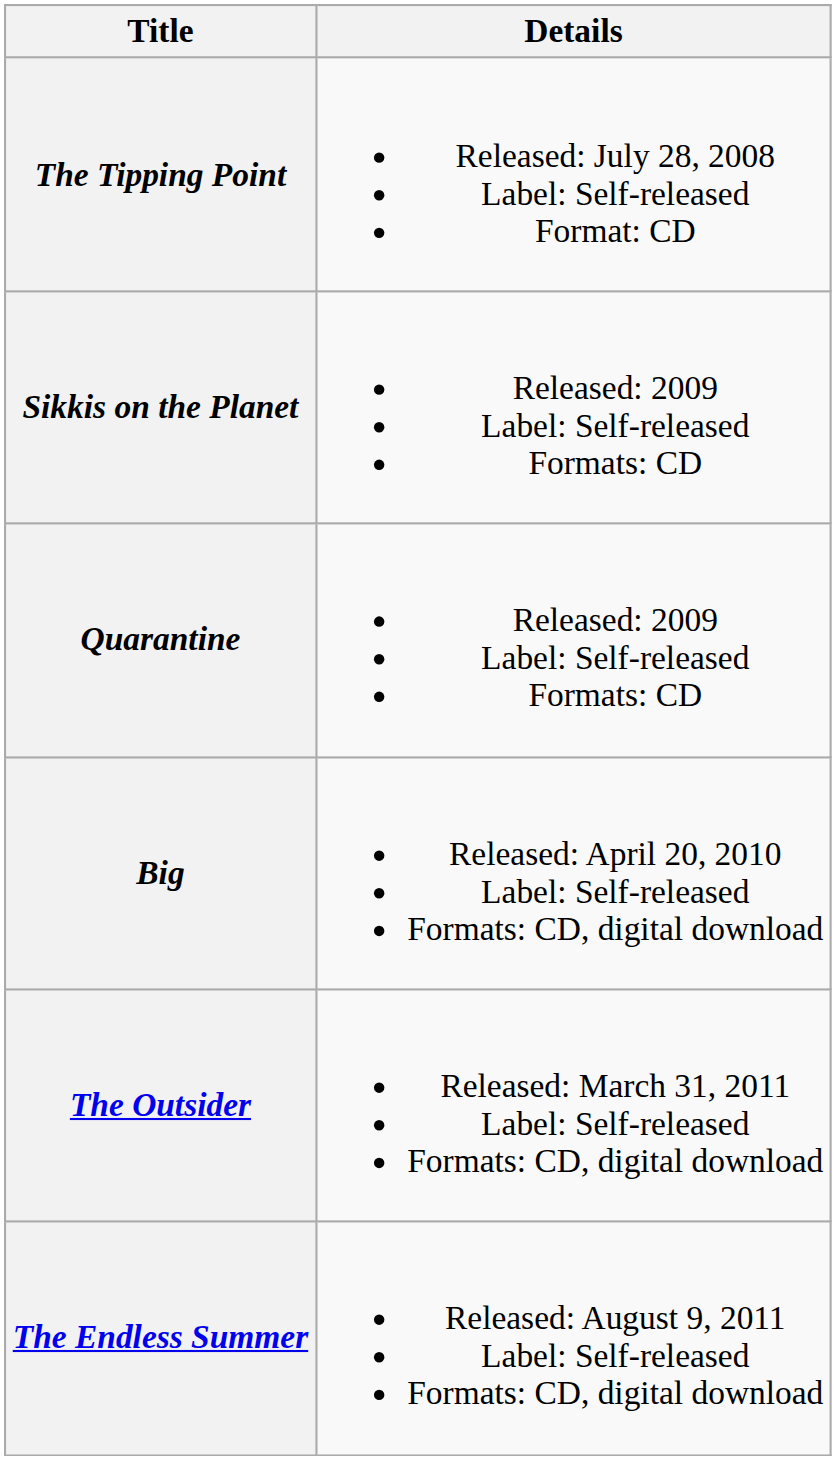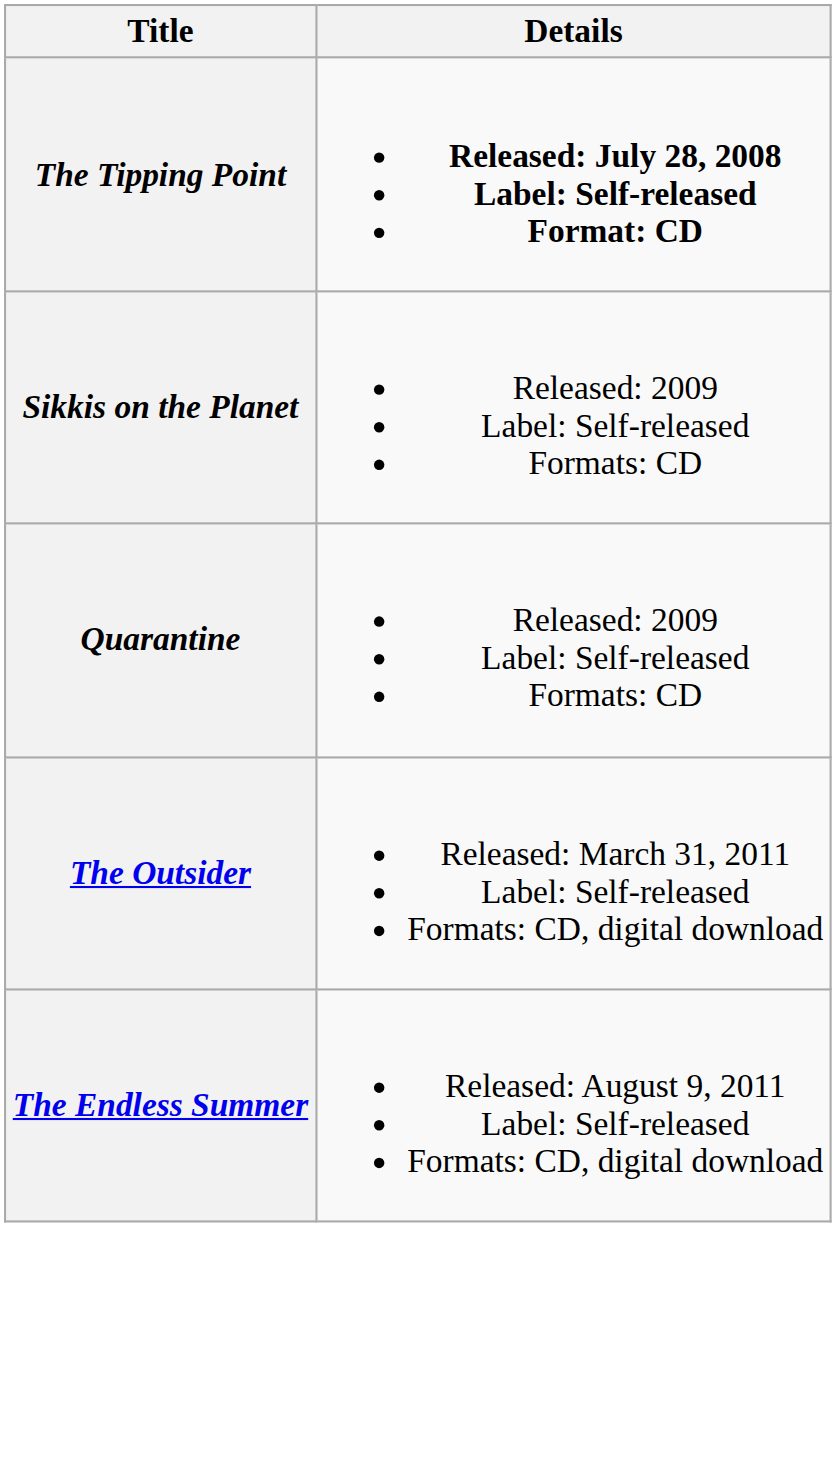The Tipping Point | Details: normal -> bold
- row: Big | Released: April 20, 2010 Label: Self-released Formats: CD, digital download
